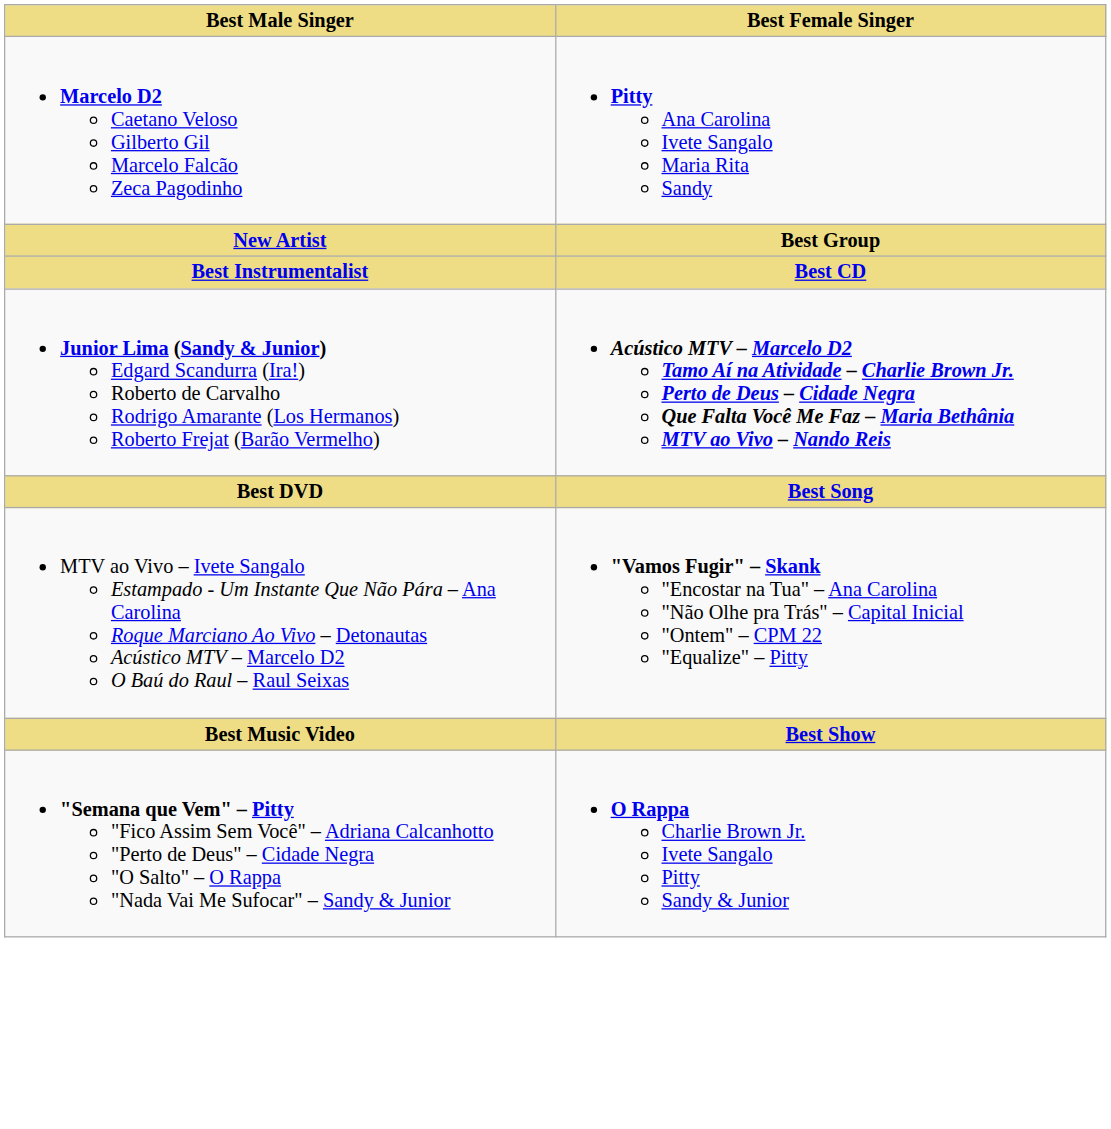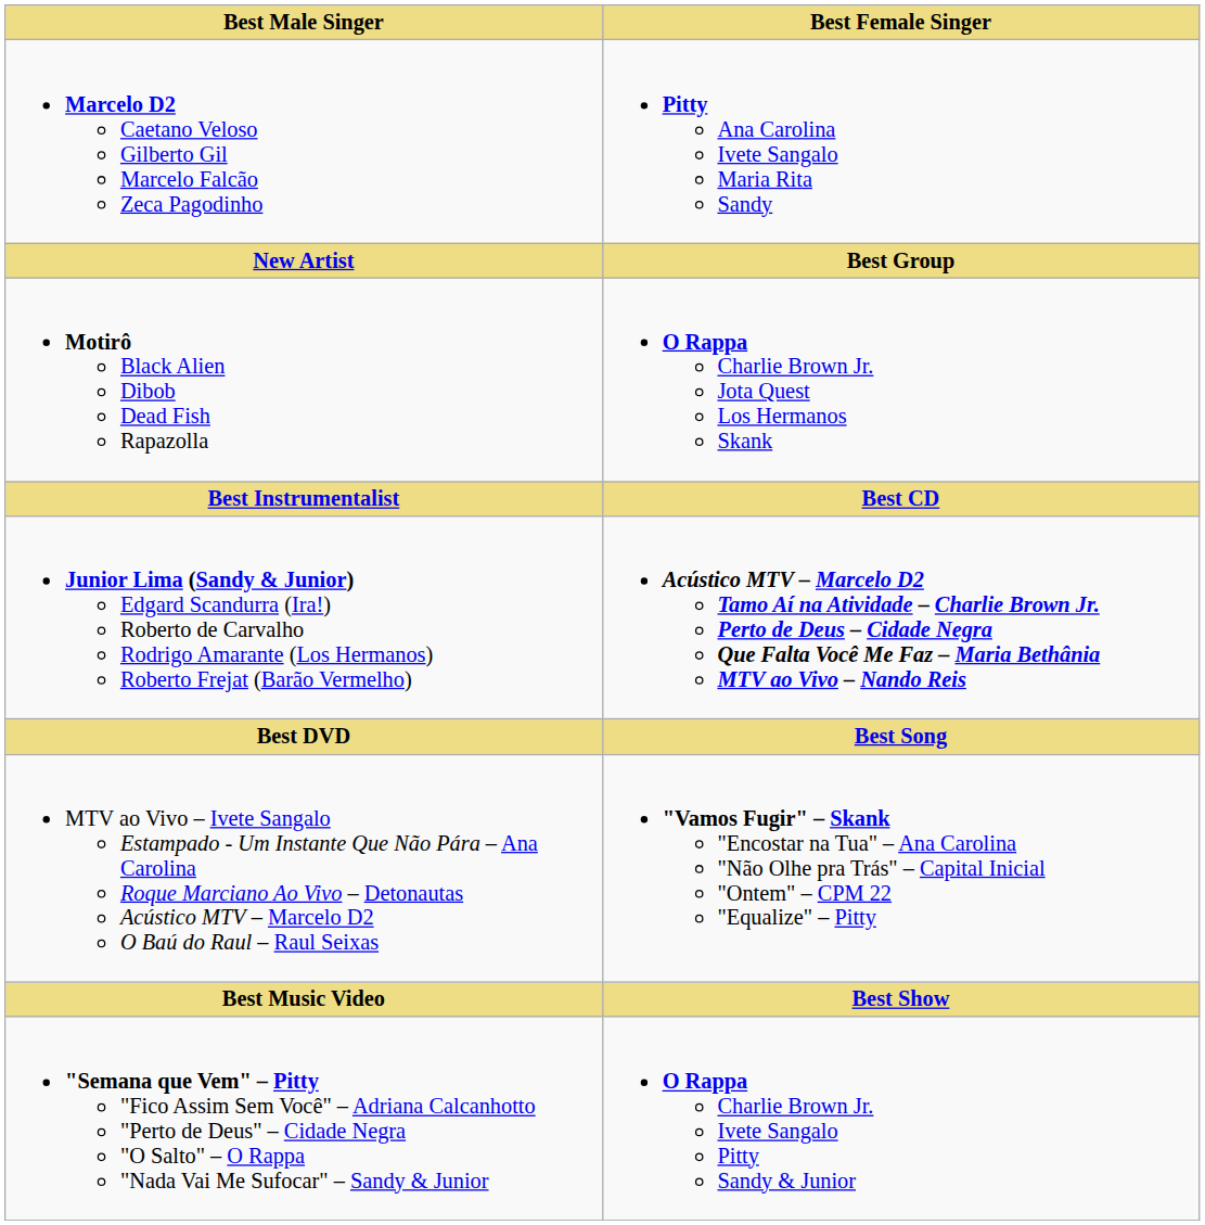+ row: Motirô Black Alien Dibob Dead Fish Rapazolla | O Rappa Charlie Brown Jr. Jota Quest Los Hermanos Skank
